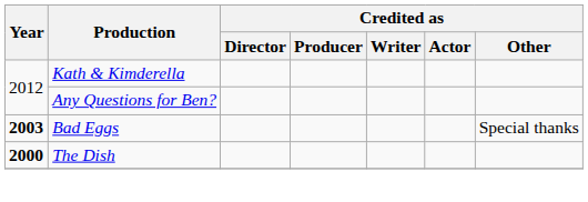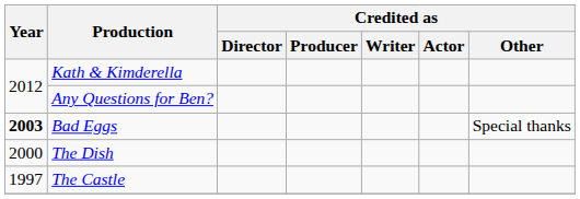The Dish | Year: bold -> normal
+ row: 1997 | The Castle
